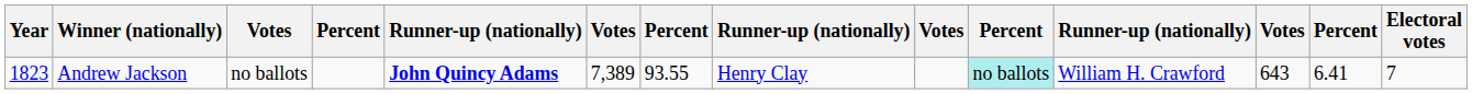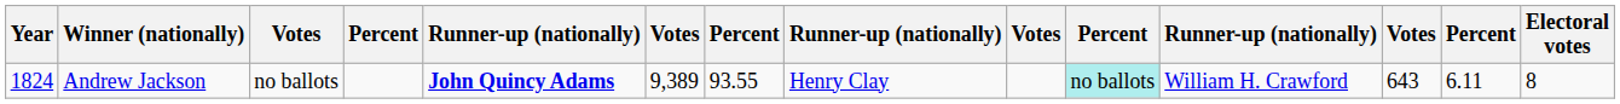Andrew Jackson | Year: 1823 -> 1824
Andrew Jackson | column 6: 7,389 -> 9,389
Andrew Jackson | column 13: 6.41 -> 6.11
Andrew Jackson | Electoral votes: 7 -> 8
